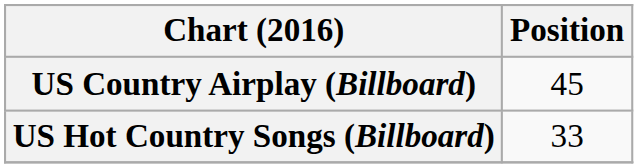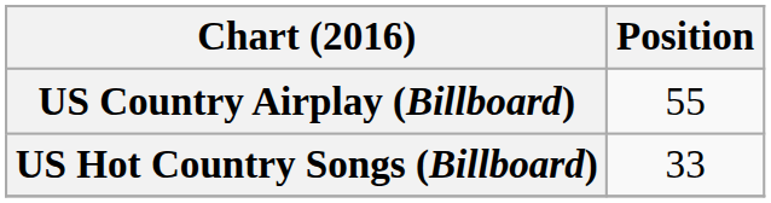US Country Airplay (Billboard) | Position: 45 -> 55
